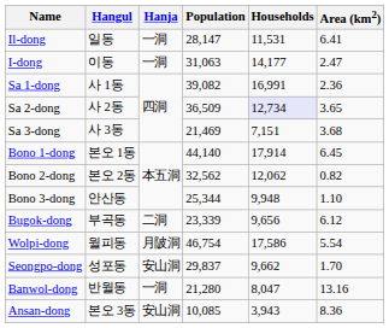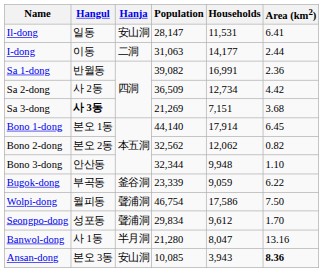Il-dong | Hanja: 一洞 -> 安山洞
I-dong | Hanja: 一洞 -> 二洞
I-dong | Area (km2): 2.47 -> 2.44
Sa 1-dong | Hangul: 사 1동 -> 반월동
Sa 2-dong | Households: lavender background -> no background
Sa 2-dong | Area (km2): 3.65 -> 4.42
Sa 3-dong | Hangul: normal -> bold
Sa 3-dong | Population: 21,469 -> 21,269
Bono 3-dong | Population: 25,344 -> 32,344
Bugok-dong | Hanja: 二洞 -> 釜谷洞
Bugok-dong | Households: 9,656 -> 9,059
Bugok-dong | Area (km2): 6.12 -> 6.22
Wolpi-dong | Hanja: 月陂洞 -> 聲浦洞
Wolpi-dong | Area (km2): 5.54 -> 7.50
Seongpo-dong | Hanja: 安山洞 -> 聲浦洞
Seongpo-dong | Population: 29,837 -> 29,834
Seongpo-dong | Households: 9,662 -> 9,612
Banwol-dong | Hangul: 반월동 -> 사 1동
Banwol-dong | Hanja: 一洞 -> 半月洞
Ansan-dong | Area (km2): normal -> bold
